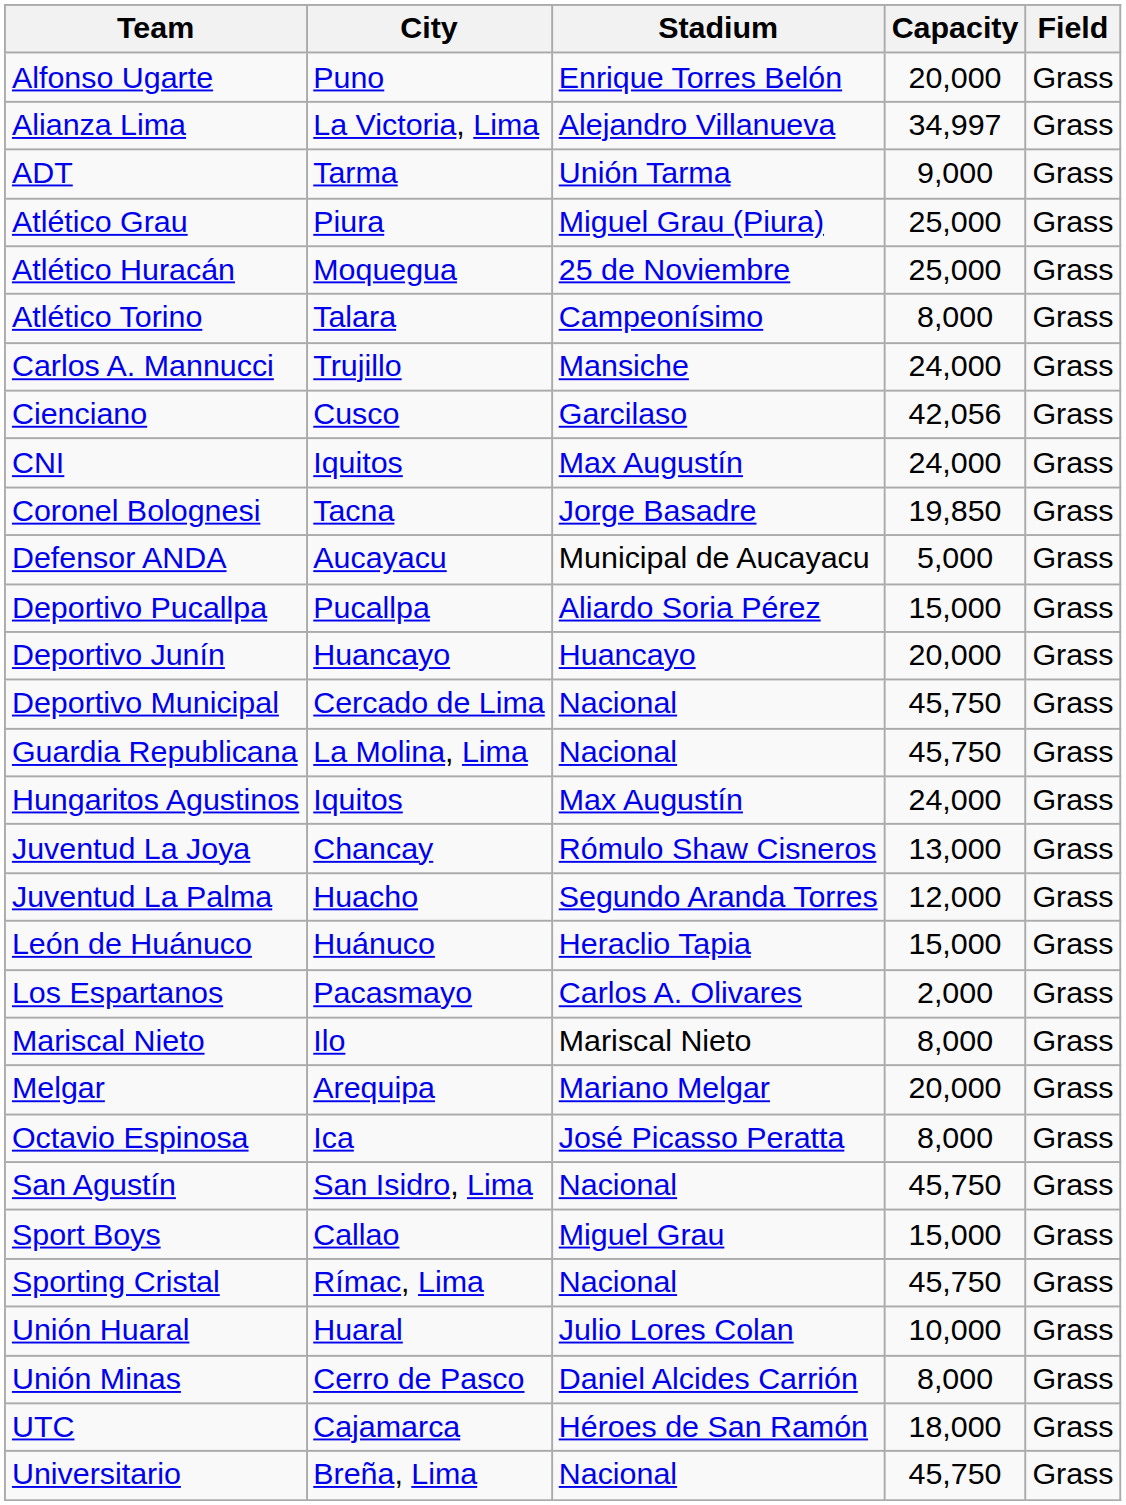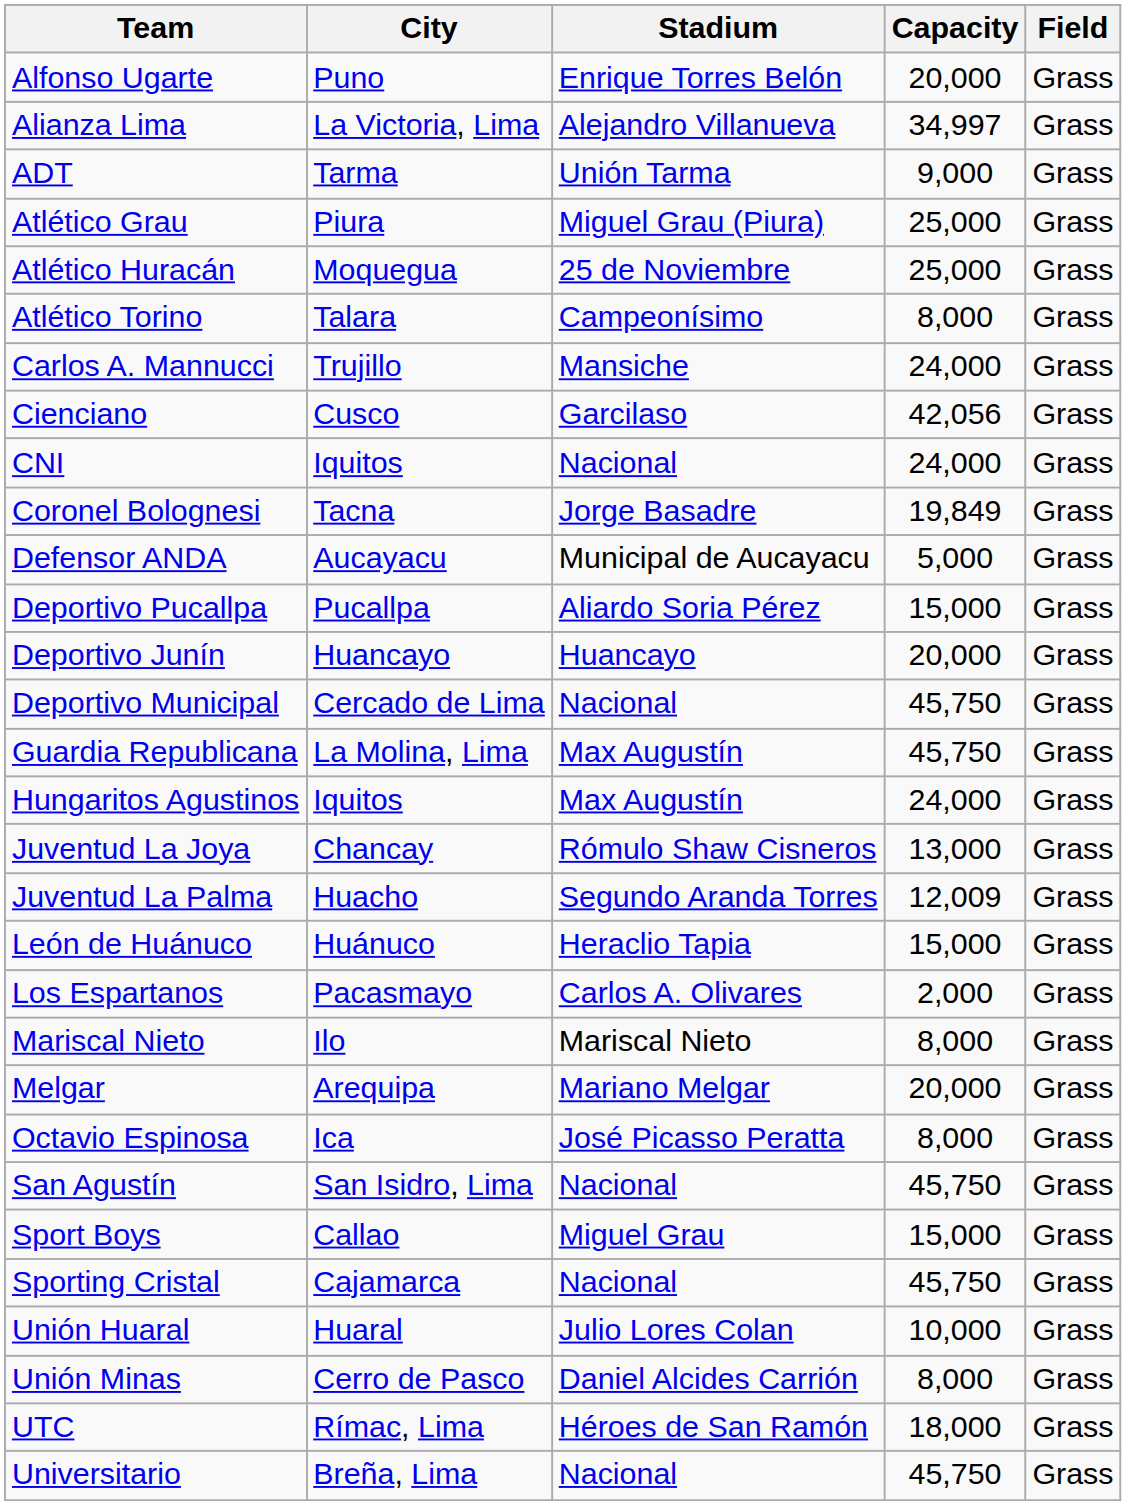CNI | Stadium: Max Augustín -> Nacional
Coronel Bolognesi | Capacity: 19,850 -> 19,849
Guardia Republicana | Stadium: Nacional -> Max Augustín
Juventud La Palma | Capacity: 12,000 -> 12,009
Sporting Cristal | City: Rímac, Lima -> Cajamarca
UTC | City: Cajamarca -> Rímac, Lima
